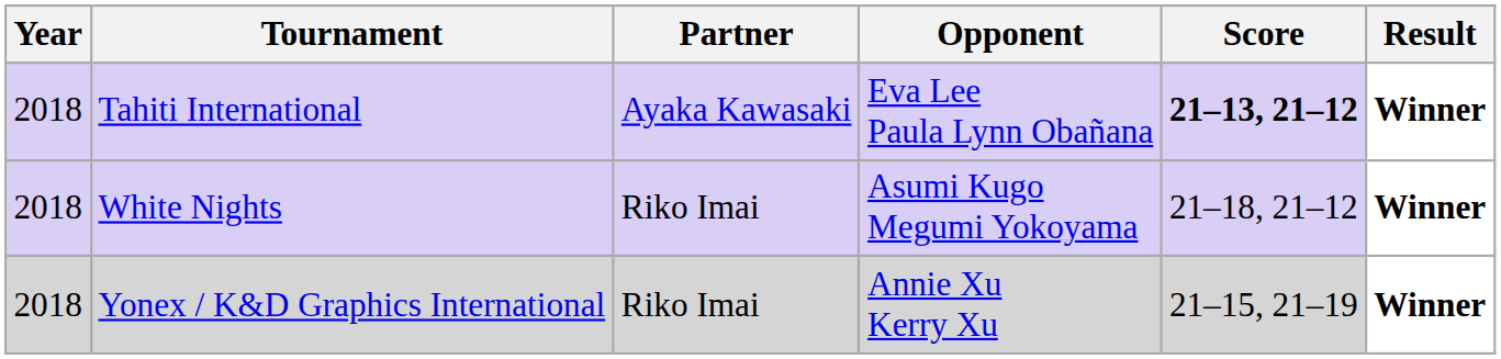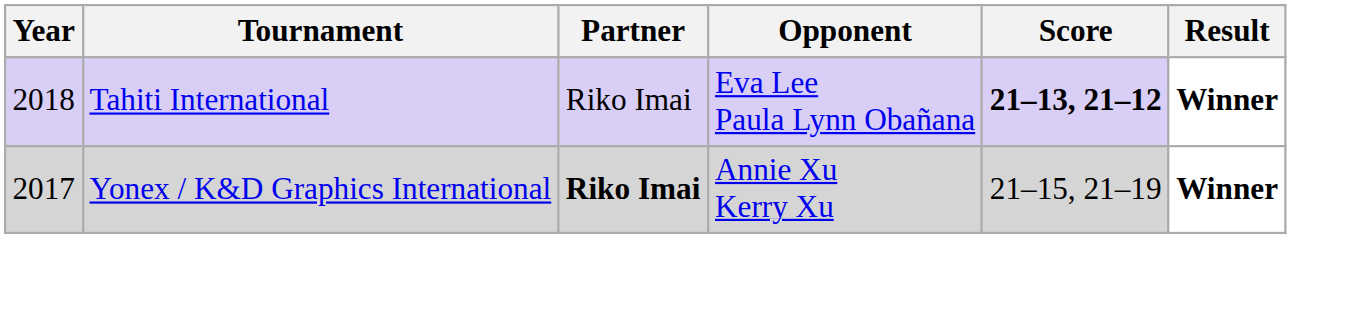Tahiti International | Partner: Ayaka Kawasaki -> Riko Imai
- row: 2018 | White Nights | Riko Imai | Asumi Kugo Megumi Yokoyama | 21–18, 21–12 | Winner
Yonex / K&D Graphics International | Year: 2018 -> 2017
Yonex / K&D Graphics International | Partner: normal -> bold
